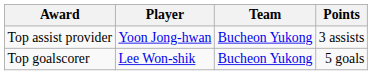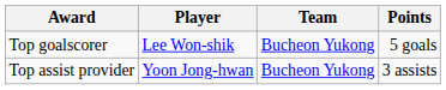rows swapped: Top goalscorer <-> Top assist provider
